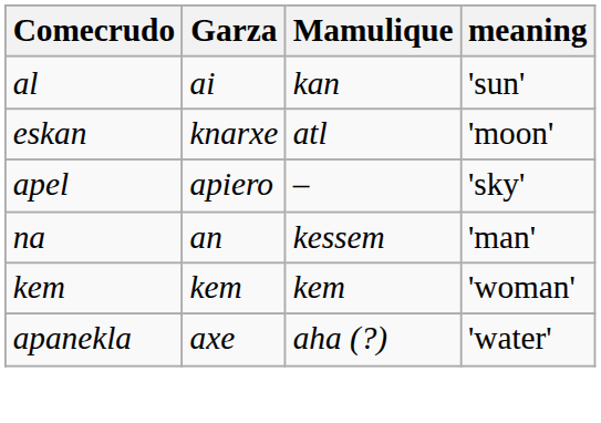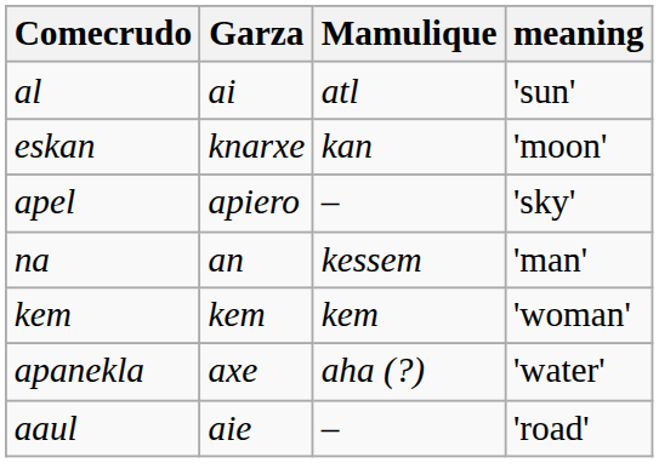al | Mamulique: kan -> atl
eskan | Mamulique: atl -> kan
+ row: aaul | aie | – | 'road'
